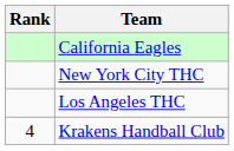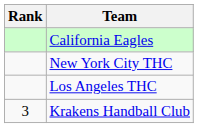Krakens Handball Club | Rank: 4 -> 3
